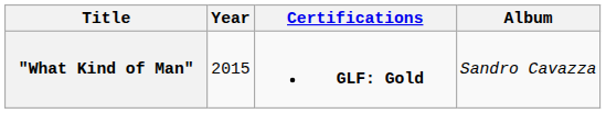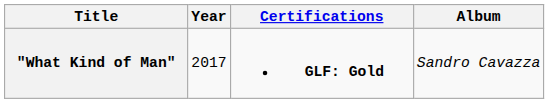"What Kind of Man" | Year: 2015 -> 2017
